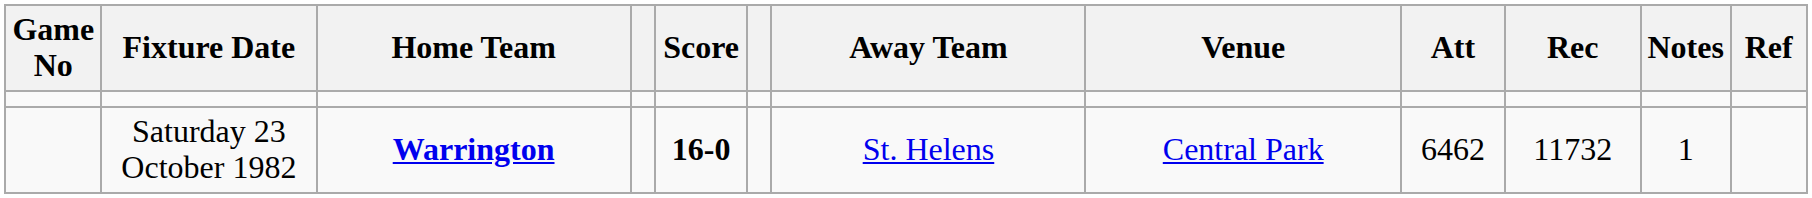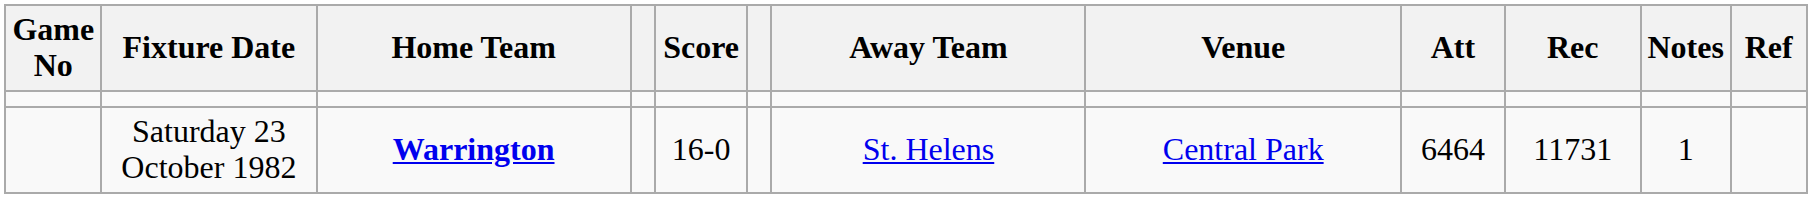Saturday 23 October 1982 | Score: bold -> normal
Saturday 23 October 1982 | Att: 6462 -> 6464
Saturday 23 October 1982 | Rec: 11732 -> 11731
